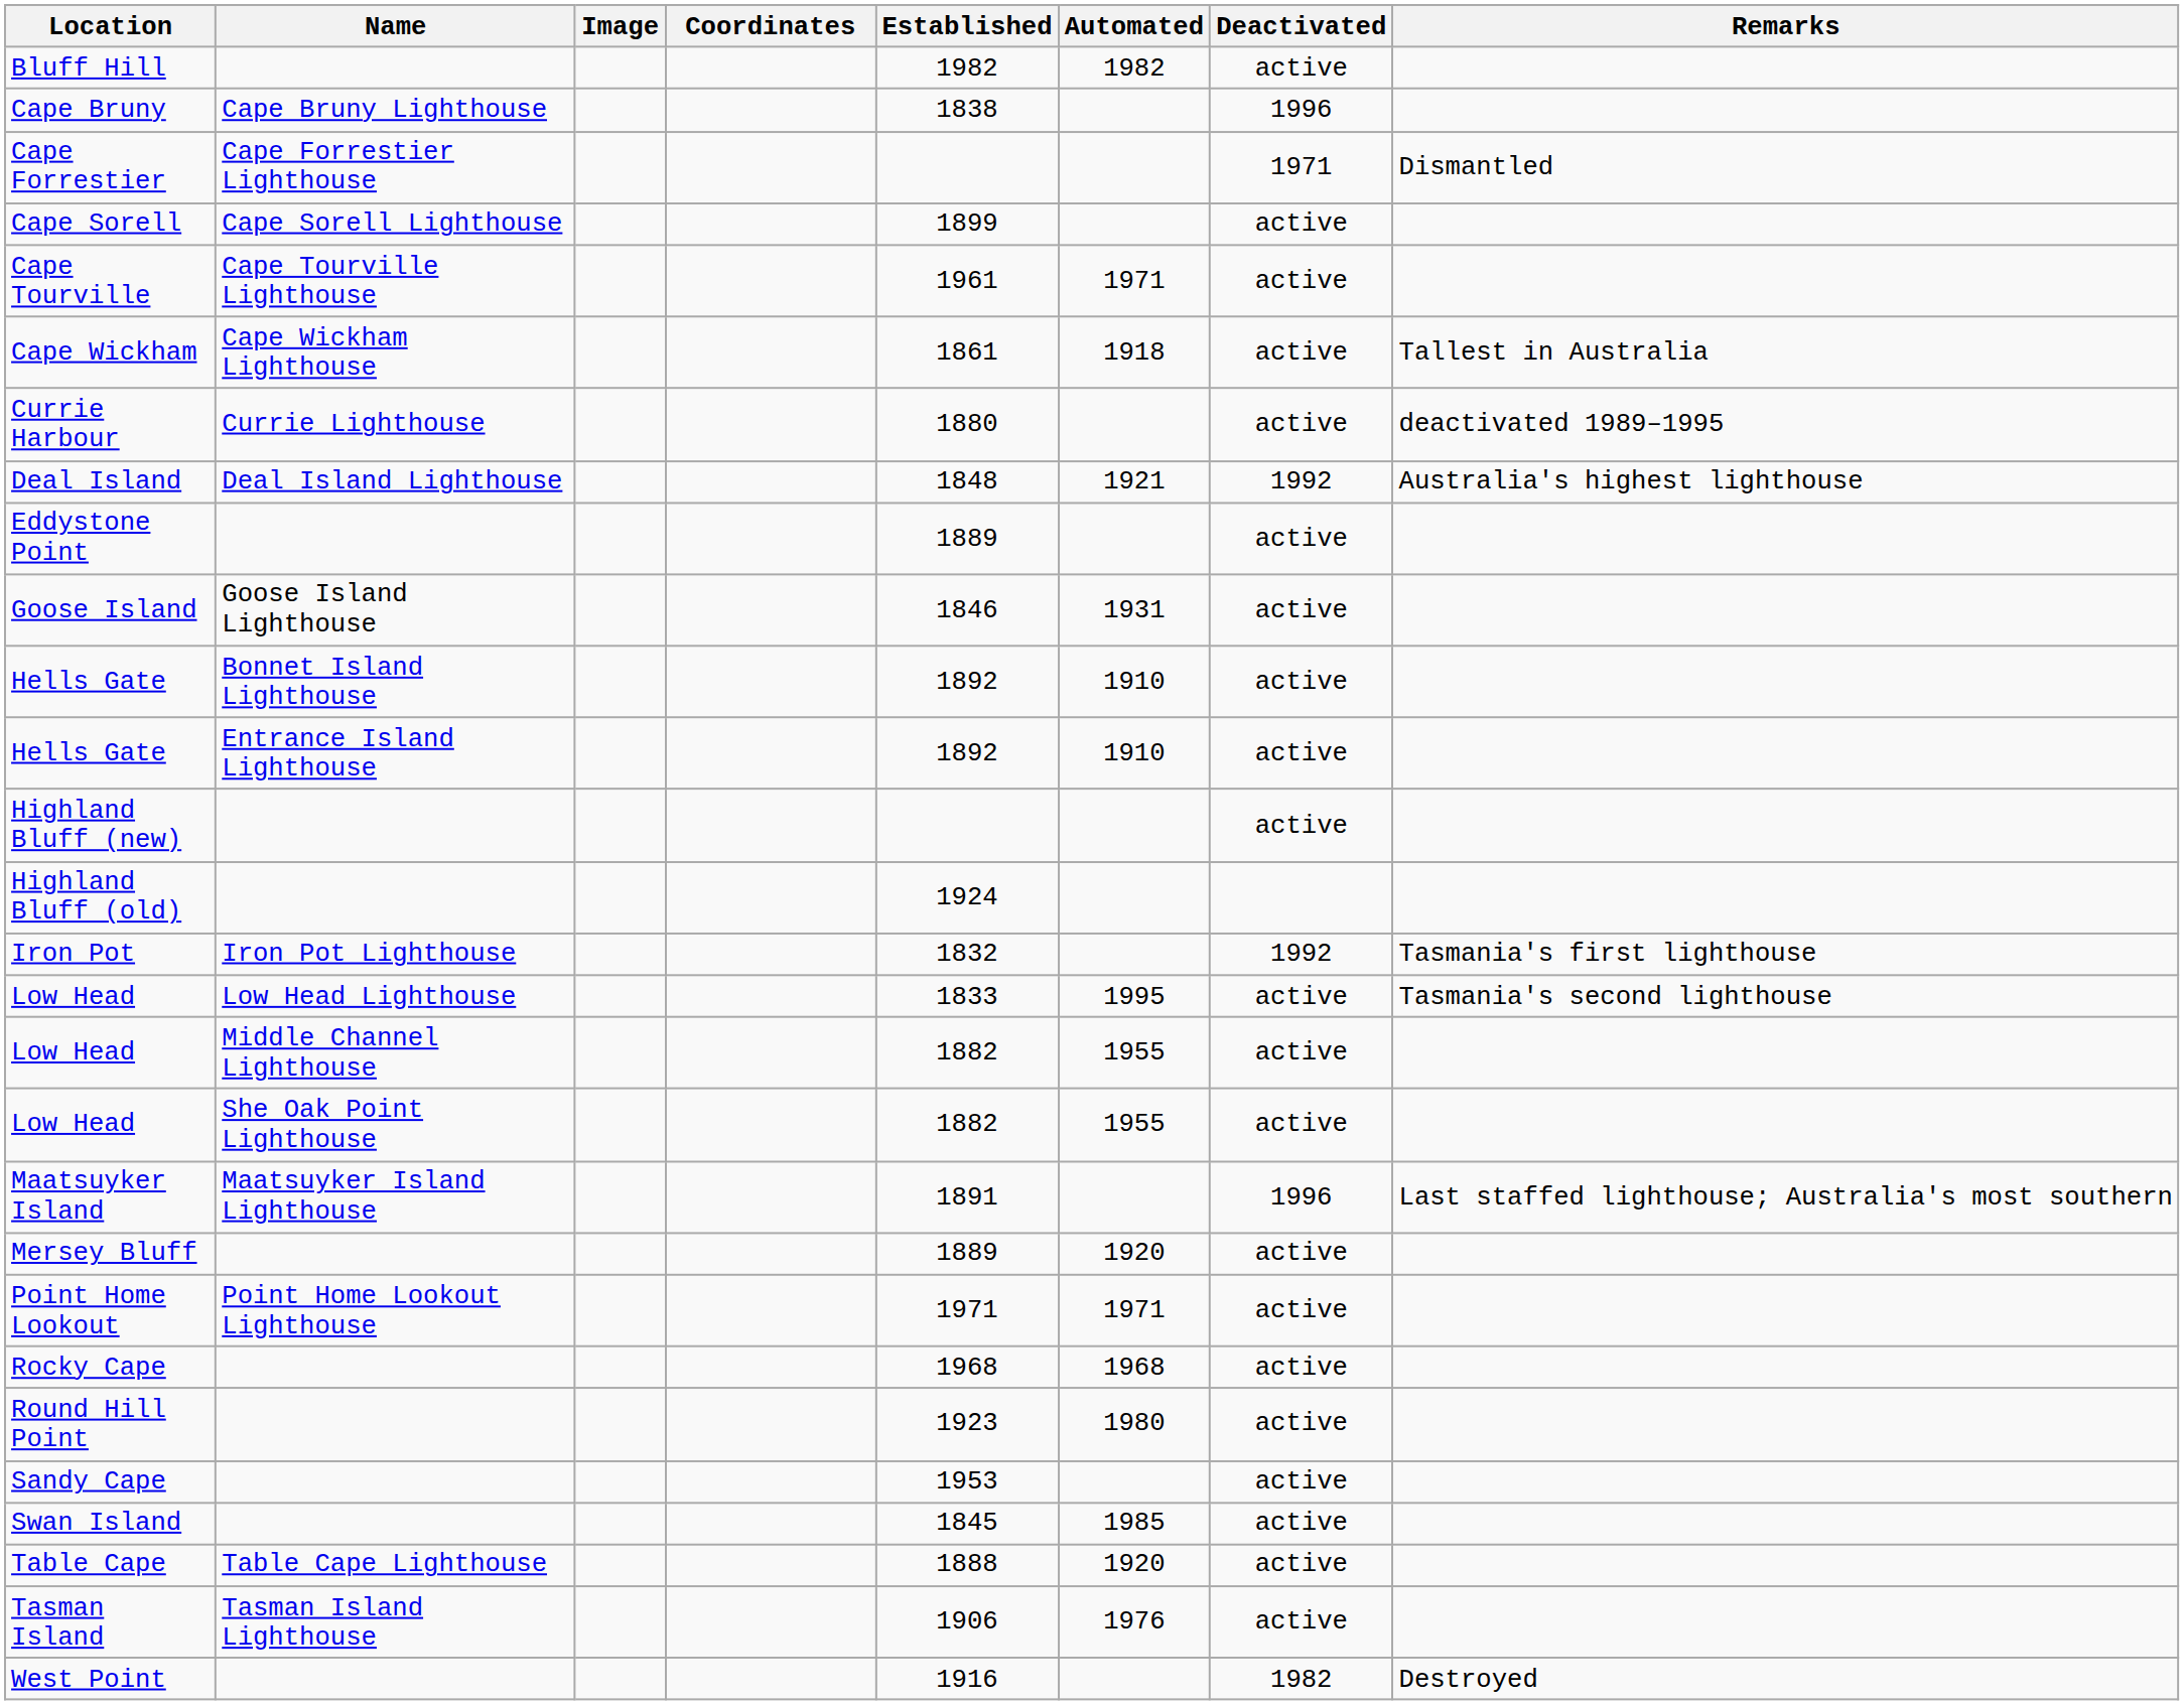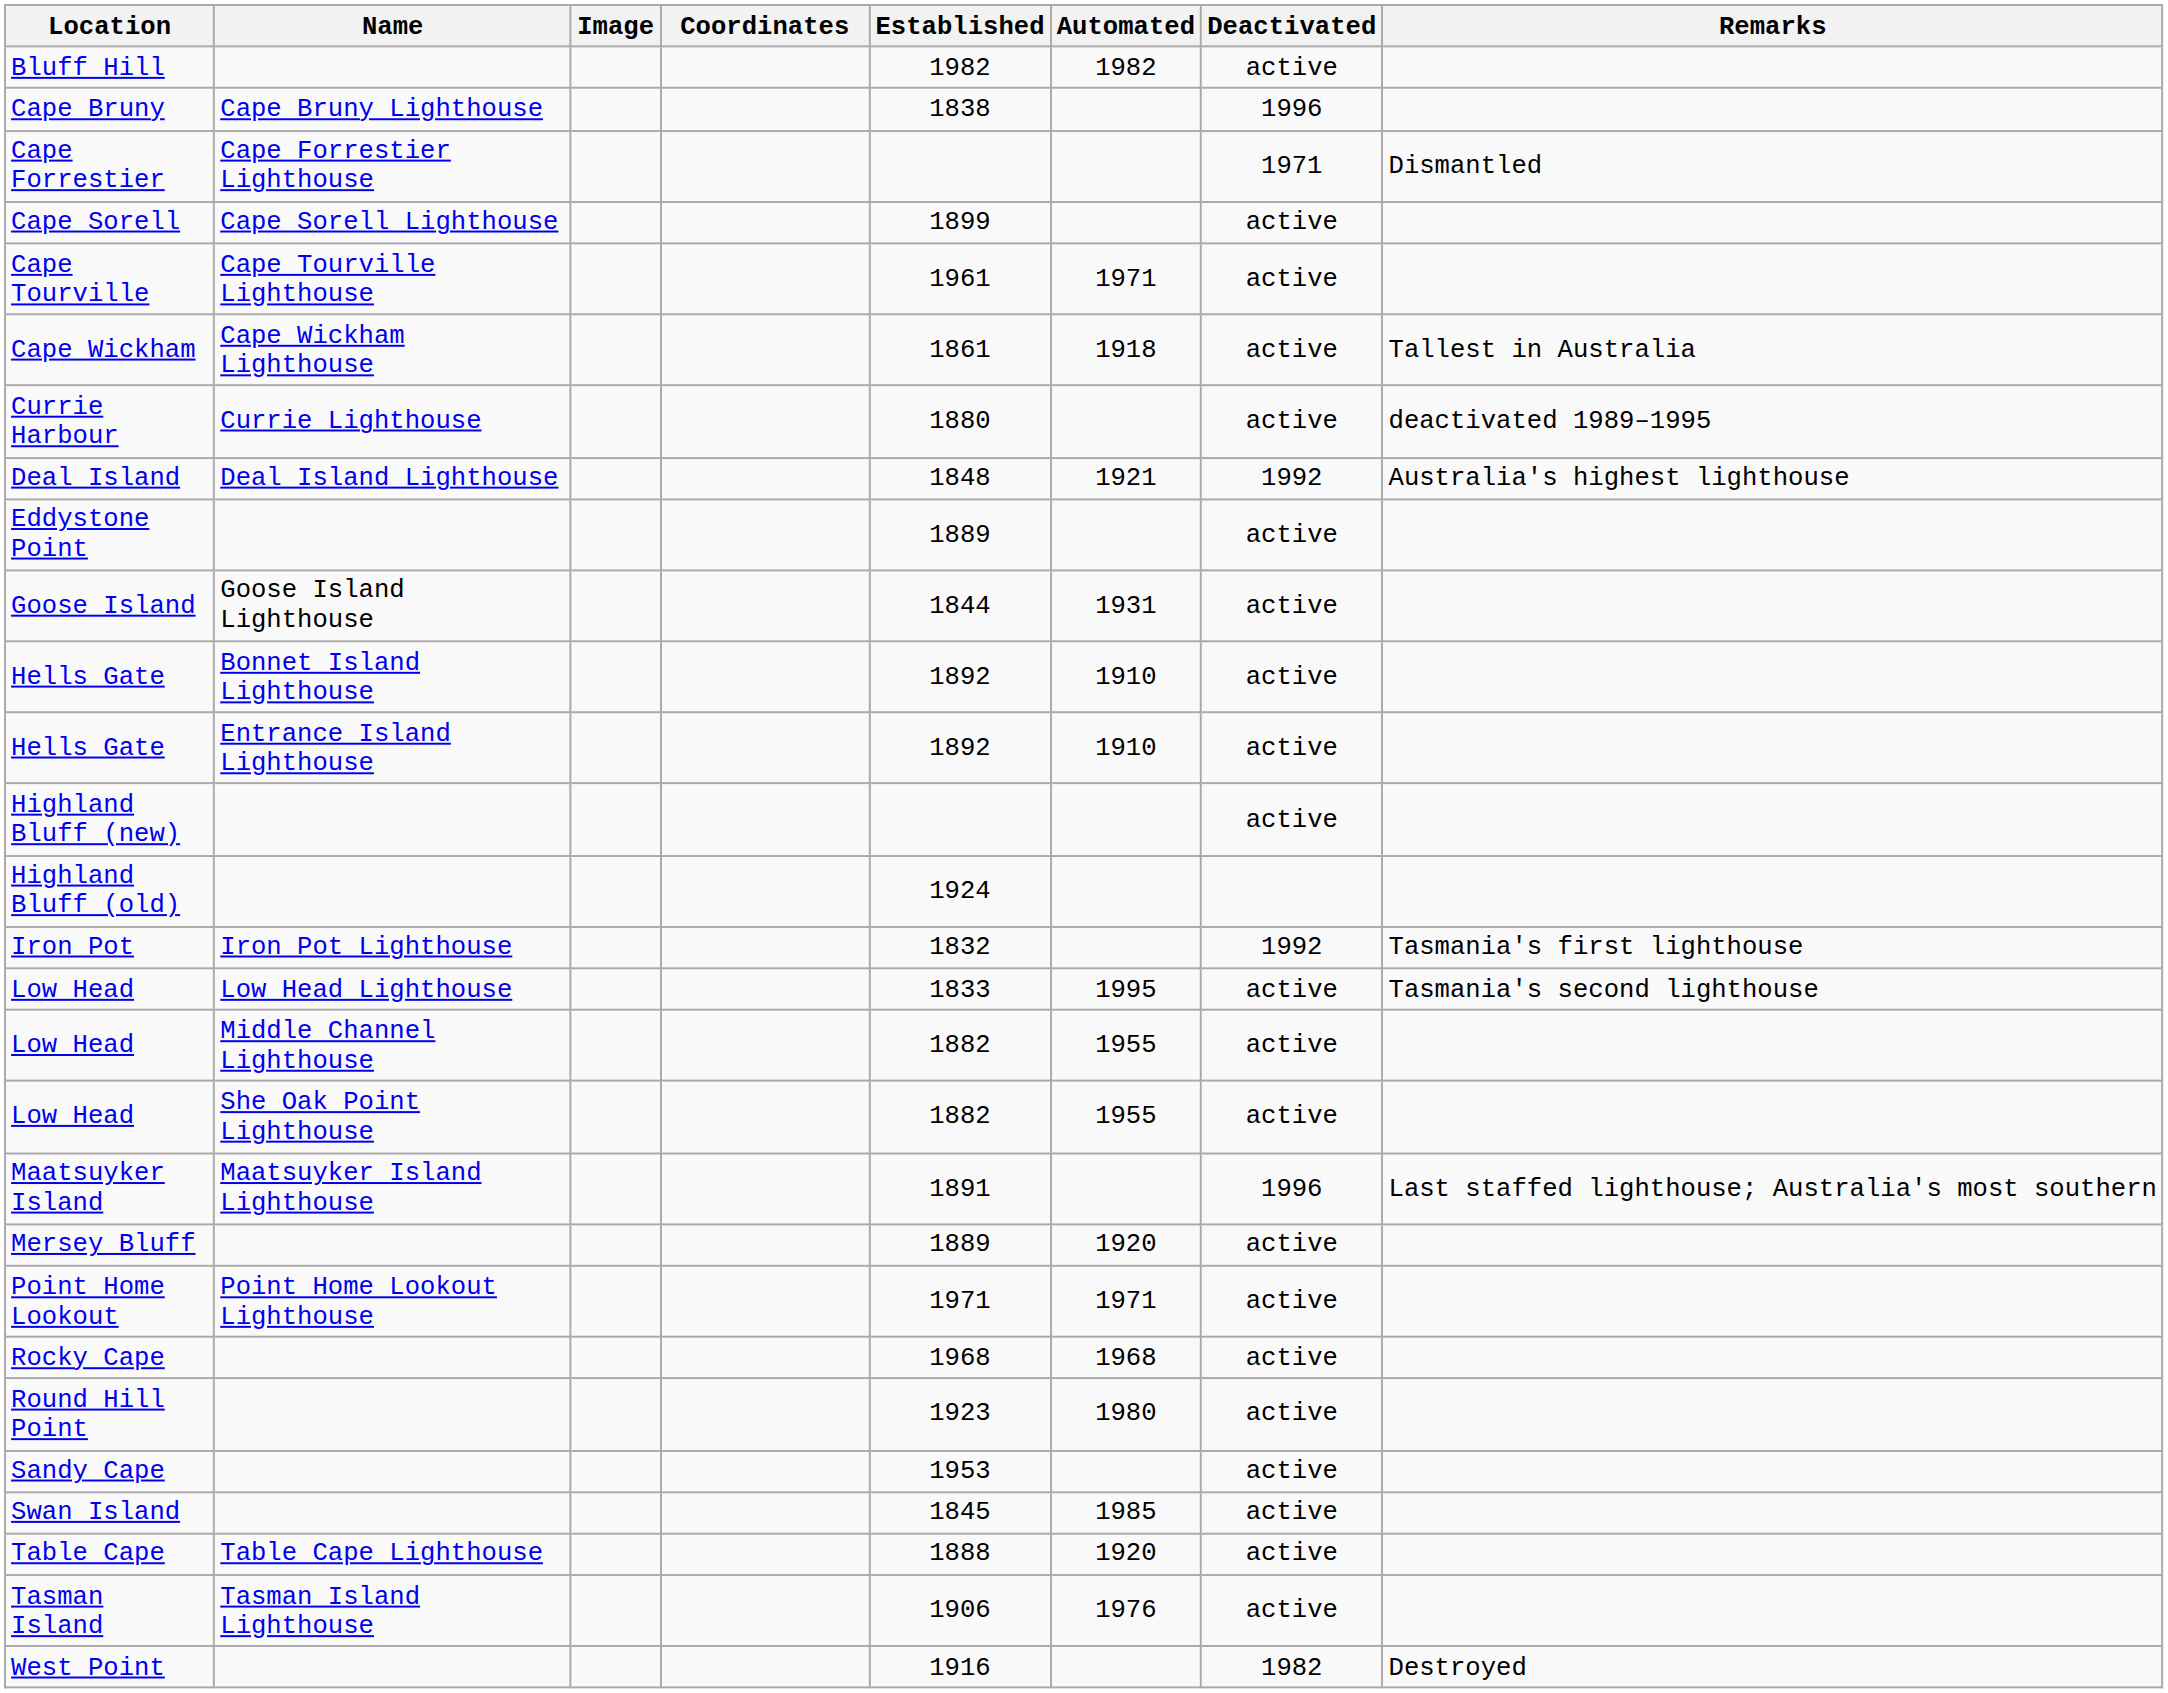Goose Island | Established: 1846 -> 1844
